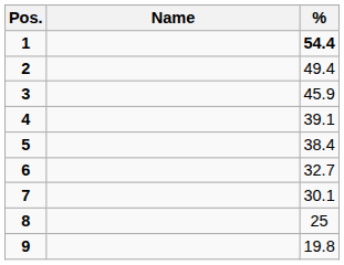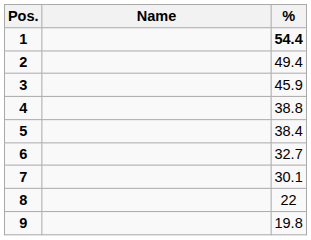4 | %: 39.1 -> 38.8
8 | %: 25 -> 22
